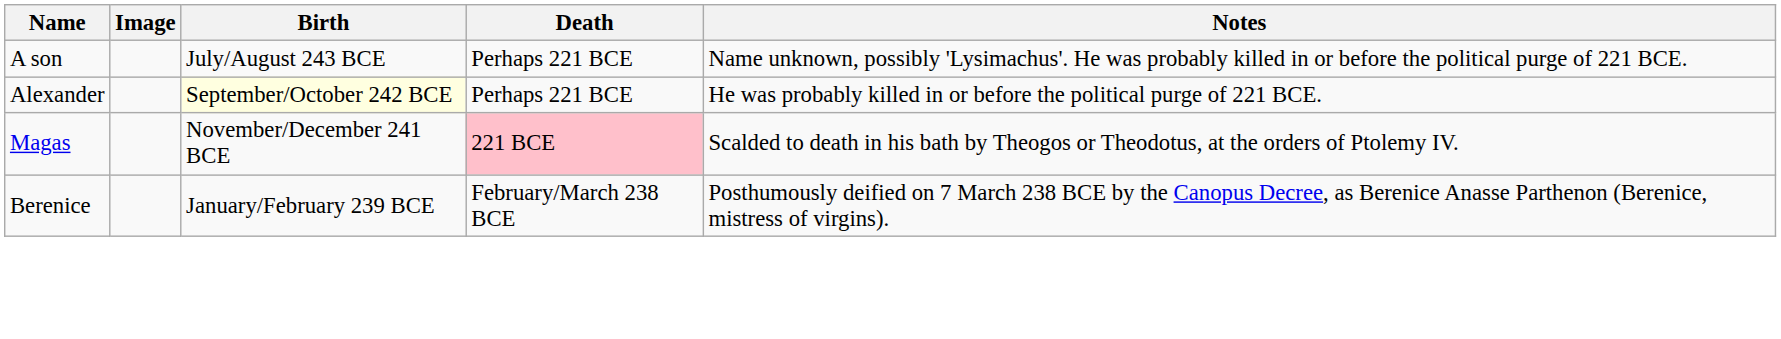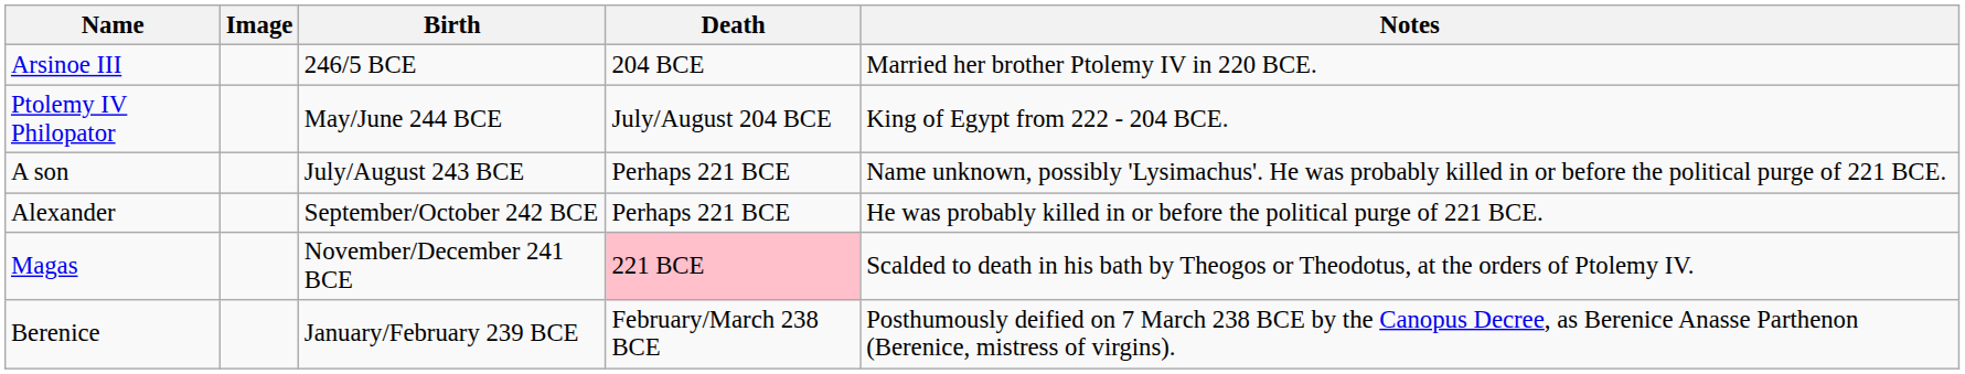+ row: Arsinoe III | 246/5 BCE | 204 BCE | Married her brother Ptolemy IV in 220 BCE.
+ row: Ptolemy IV Philopator | May/June 244 BCE | July/August 204 BCE | King of Egypt from 222 - 204 BCE.
Alexander | Birth: lightyellow background -> no background
